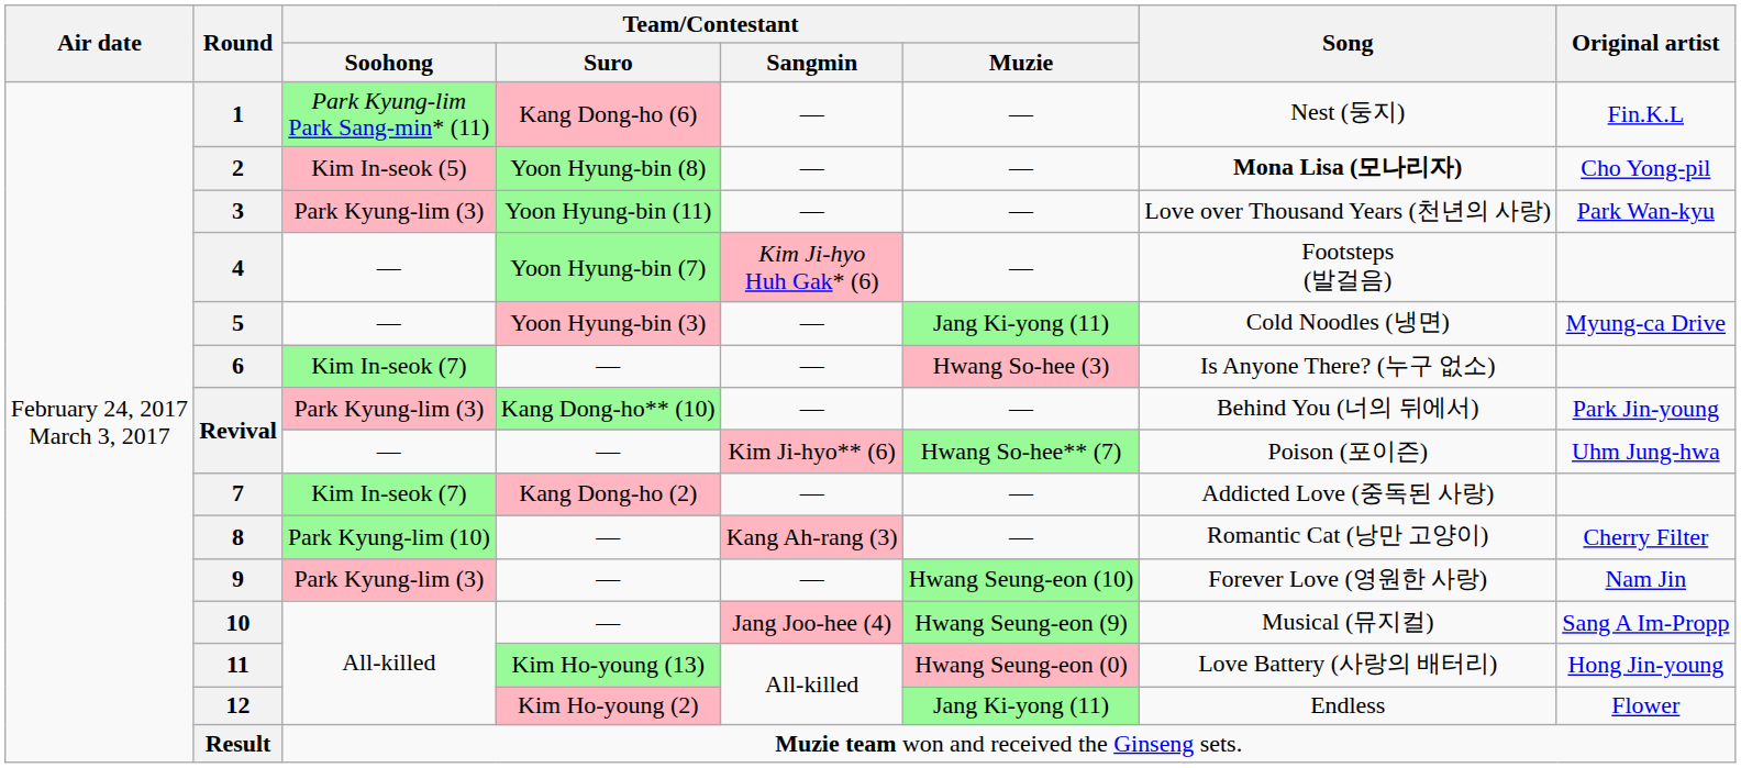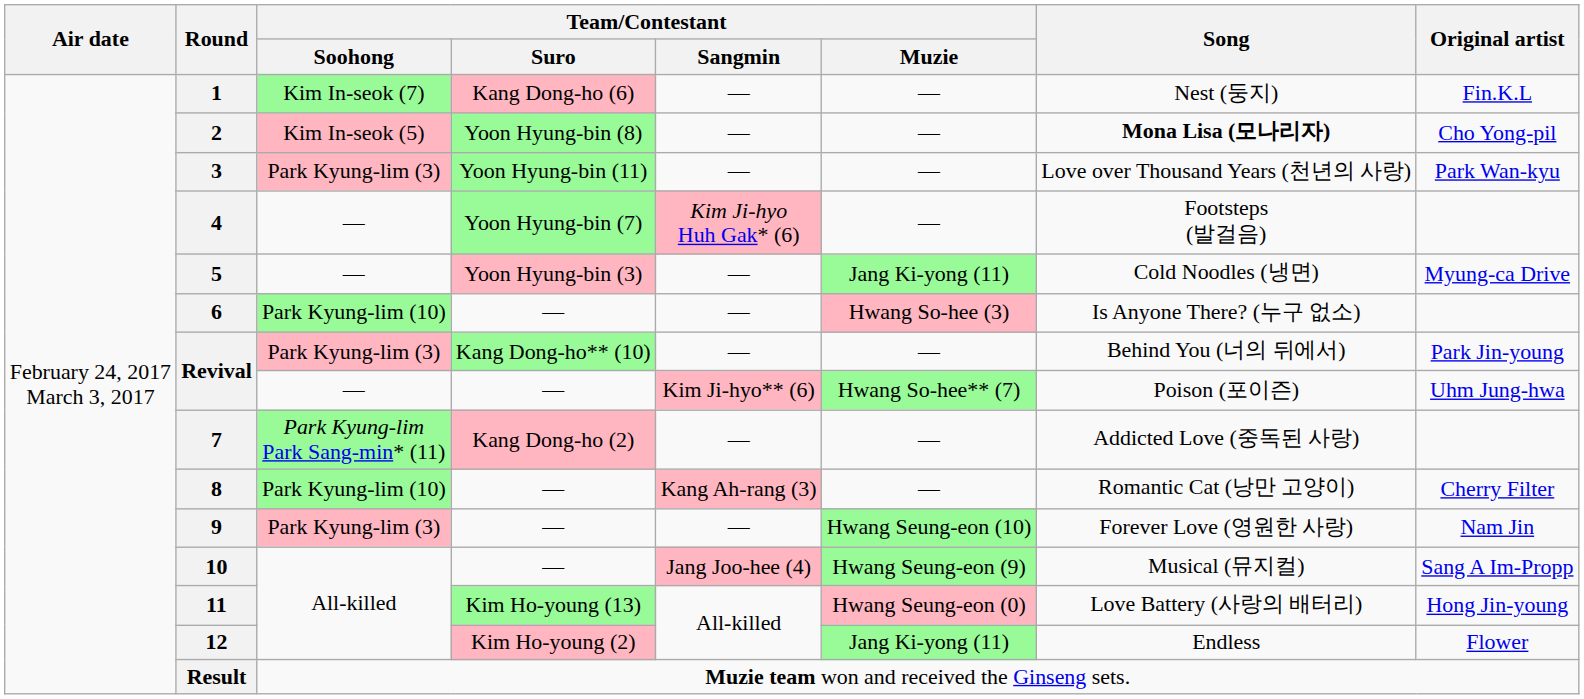1 | Team/Contestant / Soohong: Park Kyung-lim Park Sang-min* (11) -> Kim In-seok (7)
6 | Team/Contestant / Soohong: Kim In-seok (7) -> Park Kyung-lim (10)
7 | Team/Contestant / Soohong: Kim In-seok (7) -> Park Kyung-lim Park Sang-min* (11)
